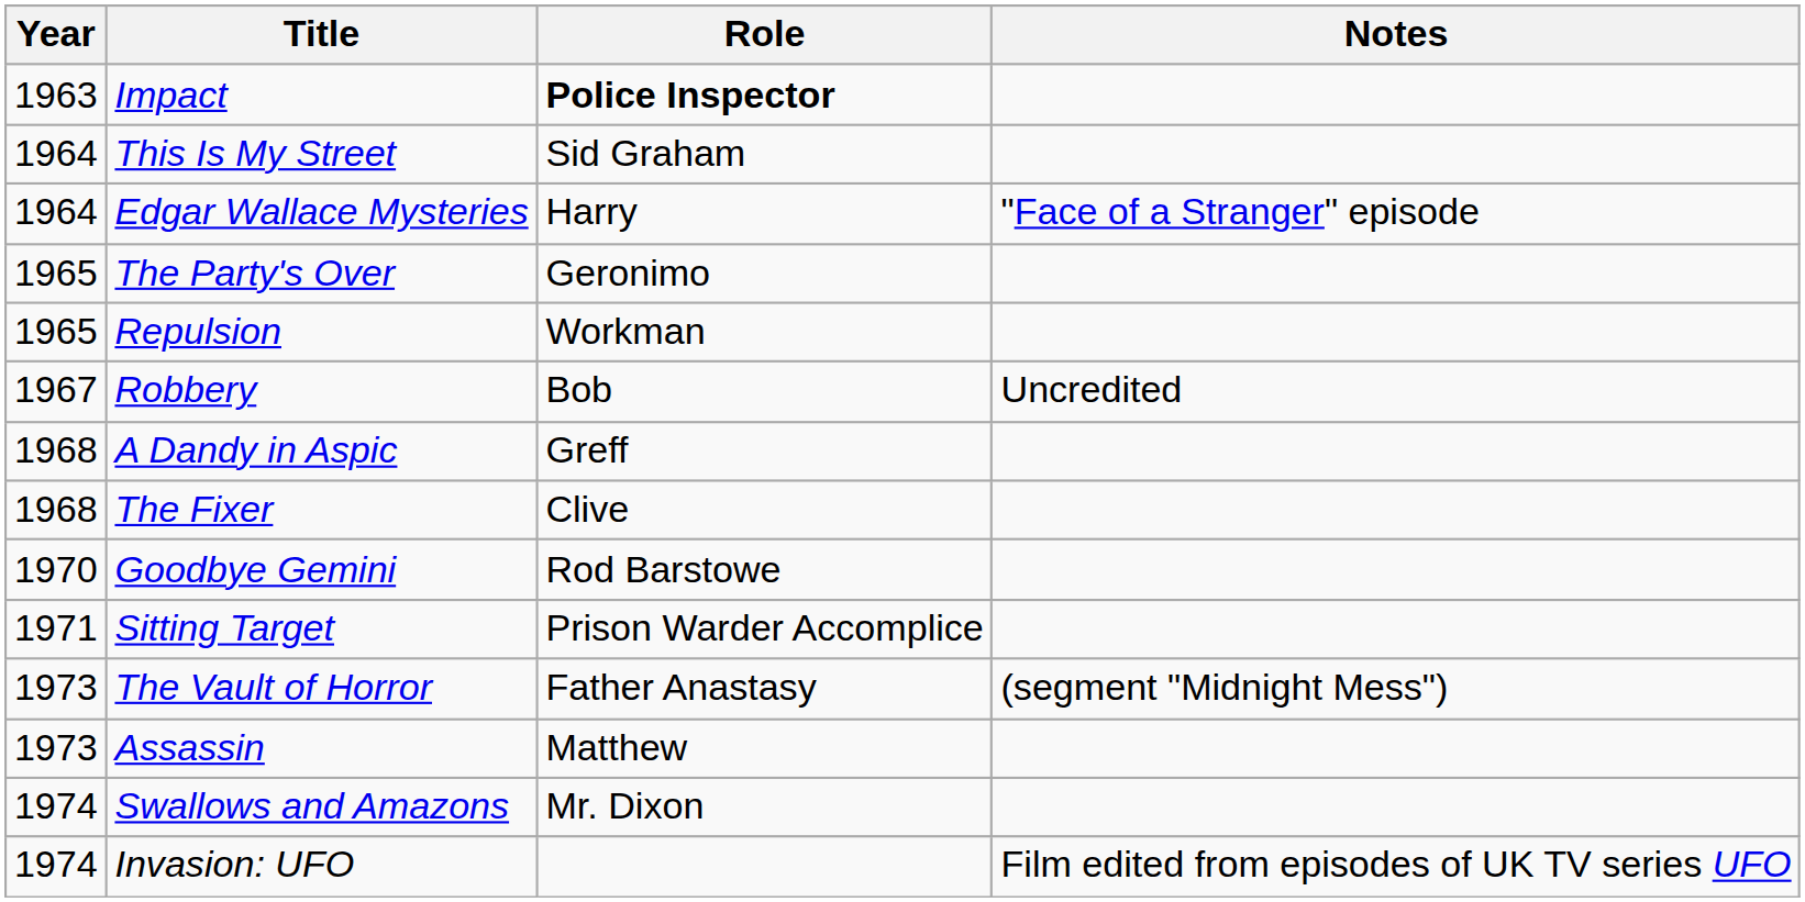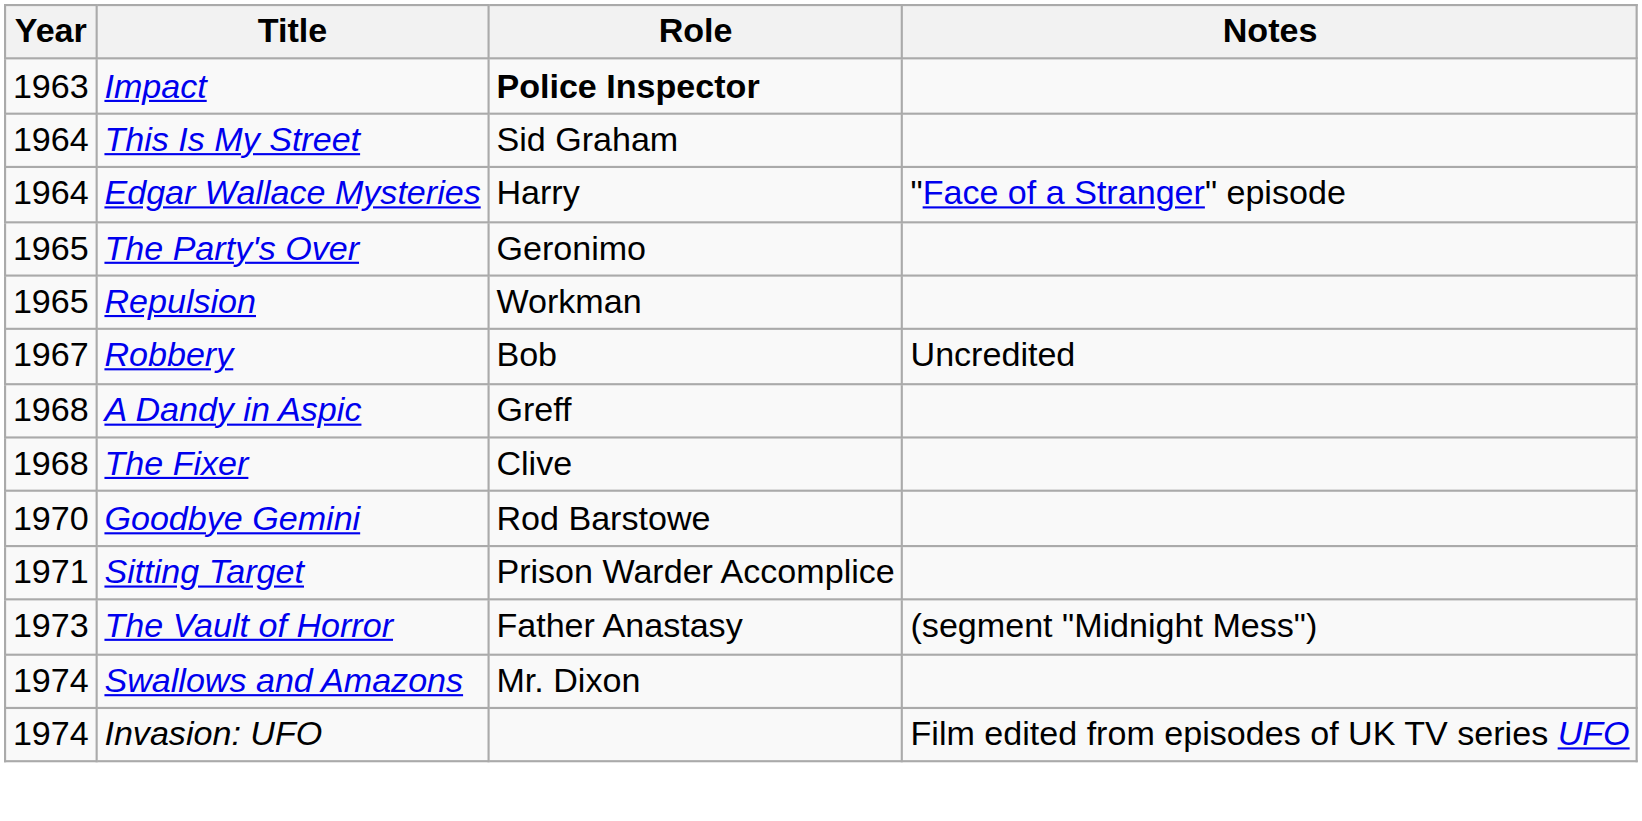- row: 1973 | Assassin | Matthew
